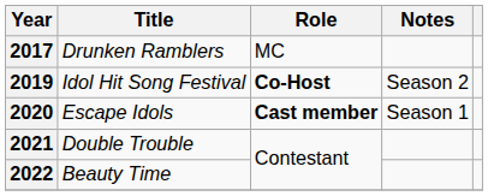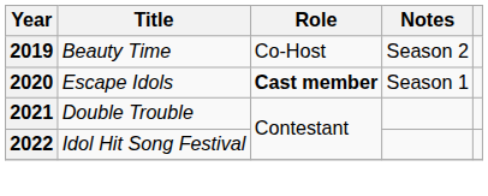- row: 2017 | Drunken Ramblers | MC
2019 | Title: Idol Hit Song Festival -> Beauty Time
2019 | Role: bold -> normal
2022 | Title: Beauty Time -> Idol Hit Song Festival
